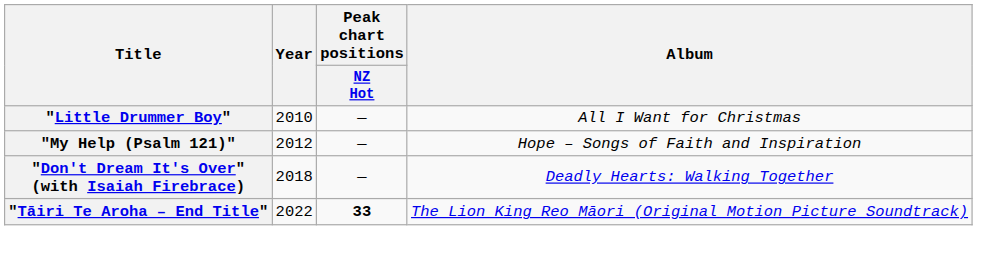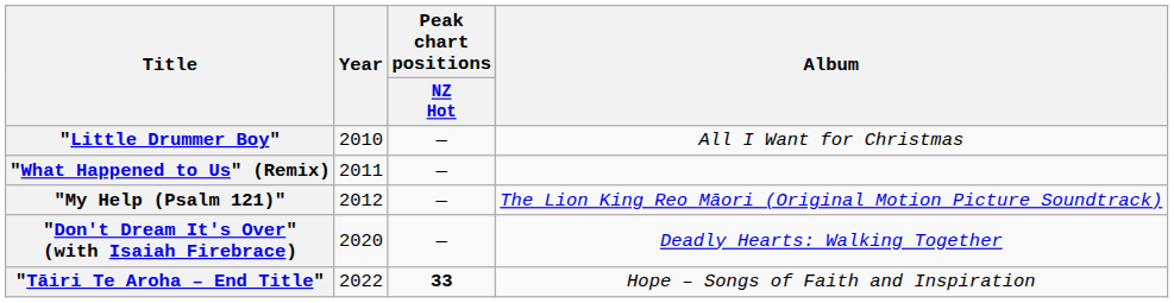+ row: "What Happened to Us" (Remix) | 2011 | —
"My Help (Psalm 121)" | Album: Hope – Songs of Faith and Inspiration -> The Lion King Reo Māori (Original Motion Picture Soundtrack)
"Don't Dream It's Over" (with Isaiah Firebrace) | Year: 2018 -> 2020
"Tāiri Te Aroha – End Title" | Album: The Lion King Reo Māori (Original Motion Picture Soundtrack) -> Hope – Songs of Faith and Inspiration
